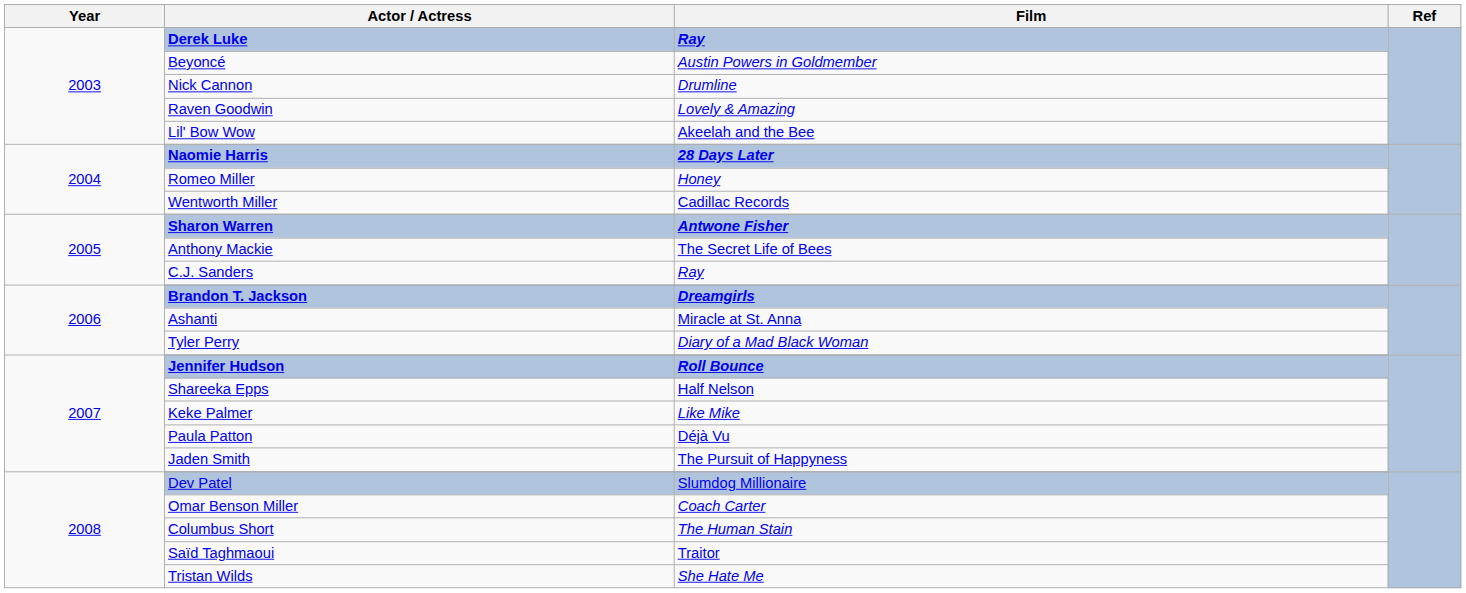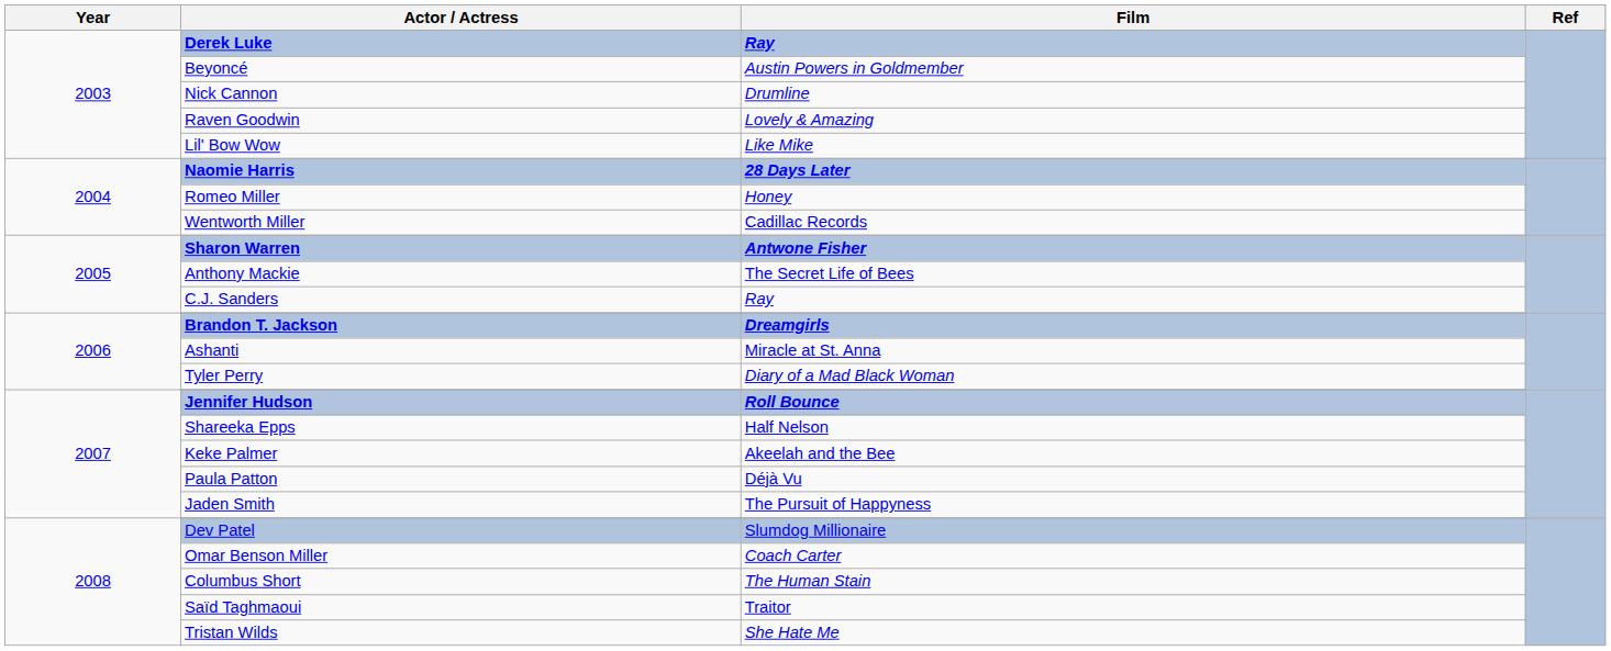Lil' Bow Wow | Film: Akeelah and the Bee -> Like Mike
Keke Palmer | Film: Like Mike -> Akeelah and the Bee
